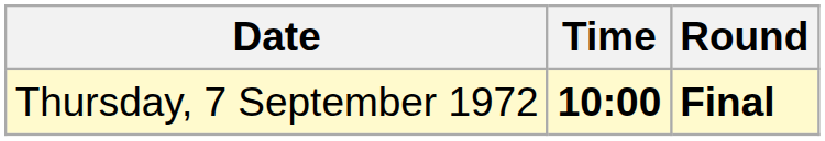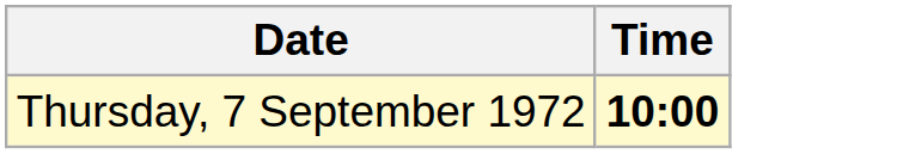- column: Round | Final
